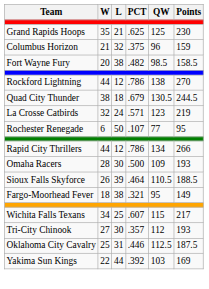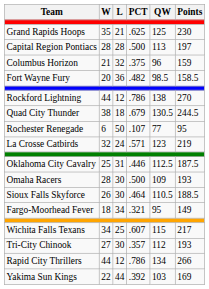+ row: Capital Region Pontiacs | 28 | 28 | .500 | 113 | 197
Fort Wayne Fury | L: 38 -> 36
rows swapped: La Crosse Catbirds <-> Rochester Renegade
rows swapped: Rapid City Thrillers <-> Oklahoma City Cavalry
Sioux Falls Skyforce | L: 39 -> 30
Fargo-Moorhead Fever | L: 38 -> 34
